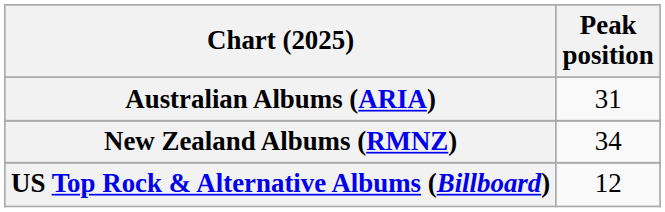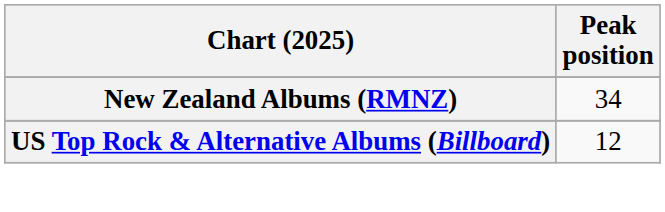- row: Australian Albums (ARIA) | 31
